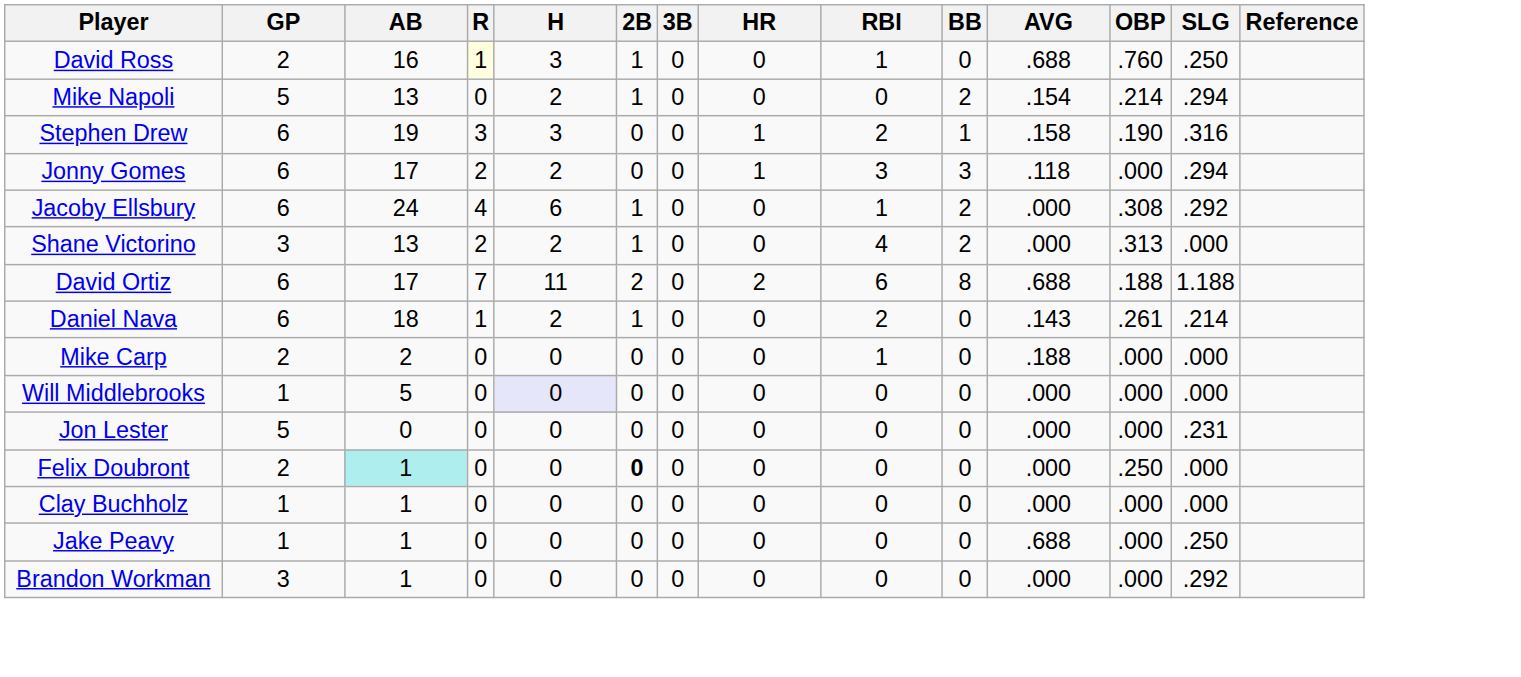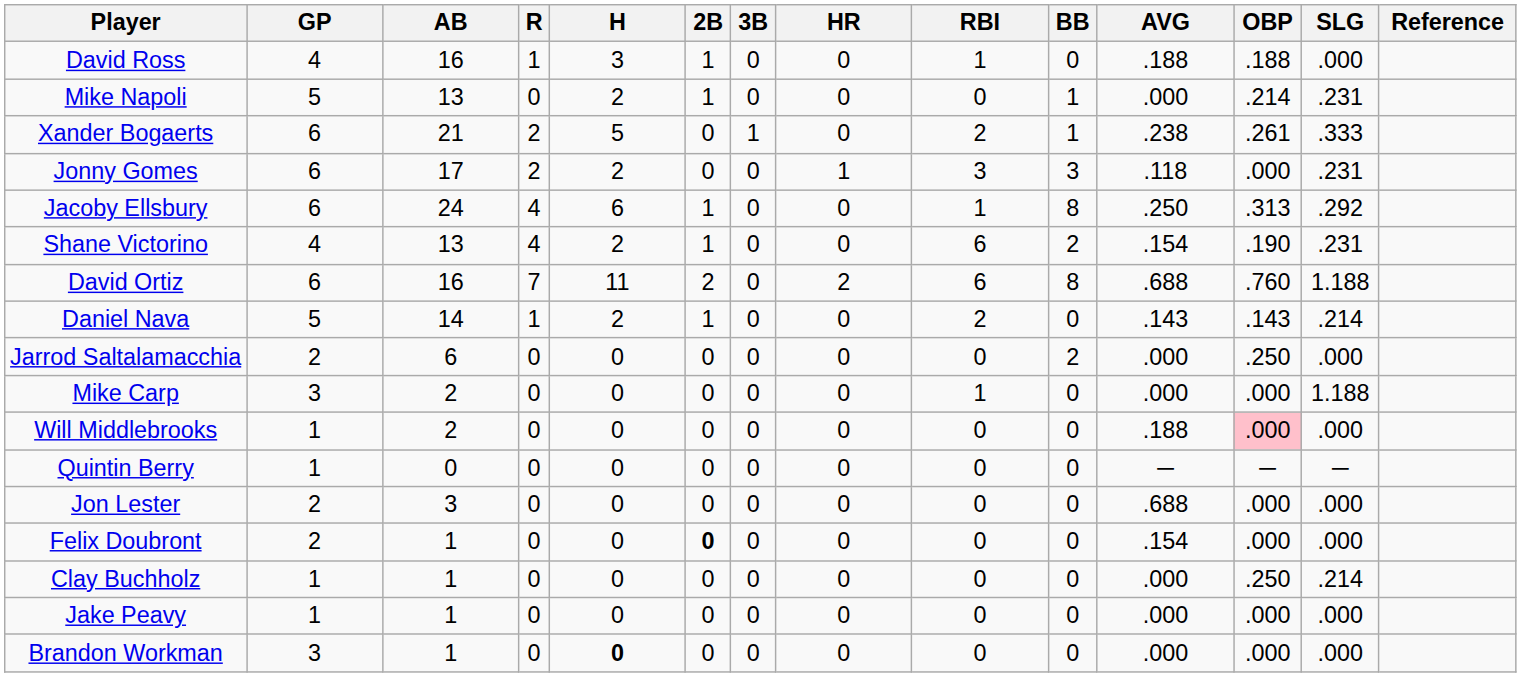David Ross | GP: 2 -> 4
David Ross | R: lightyellow background -> no background
David Ross | AVG: .688 -> .188
David Ross | OBP: .760 -> .188
David Ross | SLG: .250 -> .000
Mike Napoli | BB: 2 -> 1
Mike Napoli | AVG: .154 -> .000
Mike Napoli | SLG: .294 -> .231
+ row: Xander Bogaerts | 6 | 21 | 2 | 5 | 0 | 1 | 0 | 2 | 1 | .238 | .261 | .333
- row: Stephen Drew | 6 | 19 | 3 | 3 | 0 | 0 | 1 | 2 | 1 | .158 | .190 | .316
Jonny Gomes | SLG: .294 -> .231
Jacoby Ellsbury | BB: 2 -> 8
Jacoby Ellsbury | AVG: .000 -> .250
Jacoby Ellsbury | OBP: .308 -> .313
Shane Victorino | GP: 3 -> 4
Shane Victorino | R: 2 -> 4
Shane Victorino | RBI: 4 -> 6
Shane Victorino | AVG: .000 -> .154
Shane Victorino | OBP: .313 -> .190
Shane Victorino | SLG: .000 -> .231
David Ortiz | AB: 17 -> 16
David Ortiz | OBP: .188 -> .760
Daniel Nava | GP: 6 -> 5
Daniel Nava | AB: 18 -> 14
Daniel Nava | OBP: .261 -> .143
+ row: Jarrod Saltalamacchia | 2 | 6 | 0 | 0 | 0 | 0 | 0 | 0 | 2 | .000 | .250 | .000
Mike Carp | GP: 2 -> 3
Mike Carp | AVG: .188 -> .000
Mike Carp | SLG: .000 -> 1.188
Will Middlebrooks | AB: 5 -> 2
Will Middlebrooks | H: lavender background -> no background
Will Middlebrooks | AVG: .000 -> .188
Will Middlebrooks | OBP: no background -> pink background
+ row: Quintin Berry | 1 | 0 | 0 | 0 | 0 | 0 | 0 | 0 | 0 | ─ | ─ | ─
Jon Lester | GP: 5 -> 2
Jon Lester | AB: 0 -> 3
Jon Lester | AVG: .000 -> .688
Jon Lester | SLG: .231 -> .000
Felix Doubront | AB: paleturquoise background -> no background
Felix Doubront | AVG: .000 -> .154
Felix Doubront | OBP: .250 -> .000
Clay Buchholz | OBP: .000 -> .250
Clay Buchholz | SLG: .000 -> .214
Jake Peavy | AVG: .688 -> .000
Jake Peavy | SLG: .250 -> .000
Brandon Workman | H: normal -> bold
Brandon Workman | SLG: .292 -> .000
